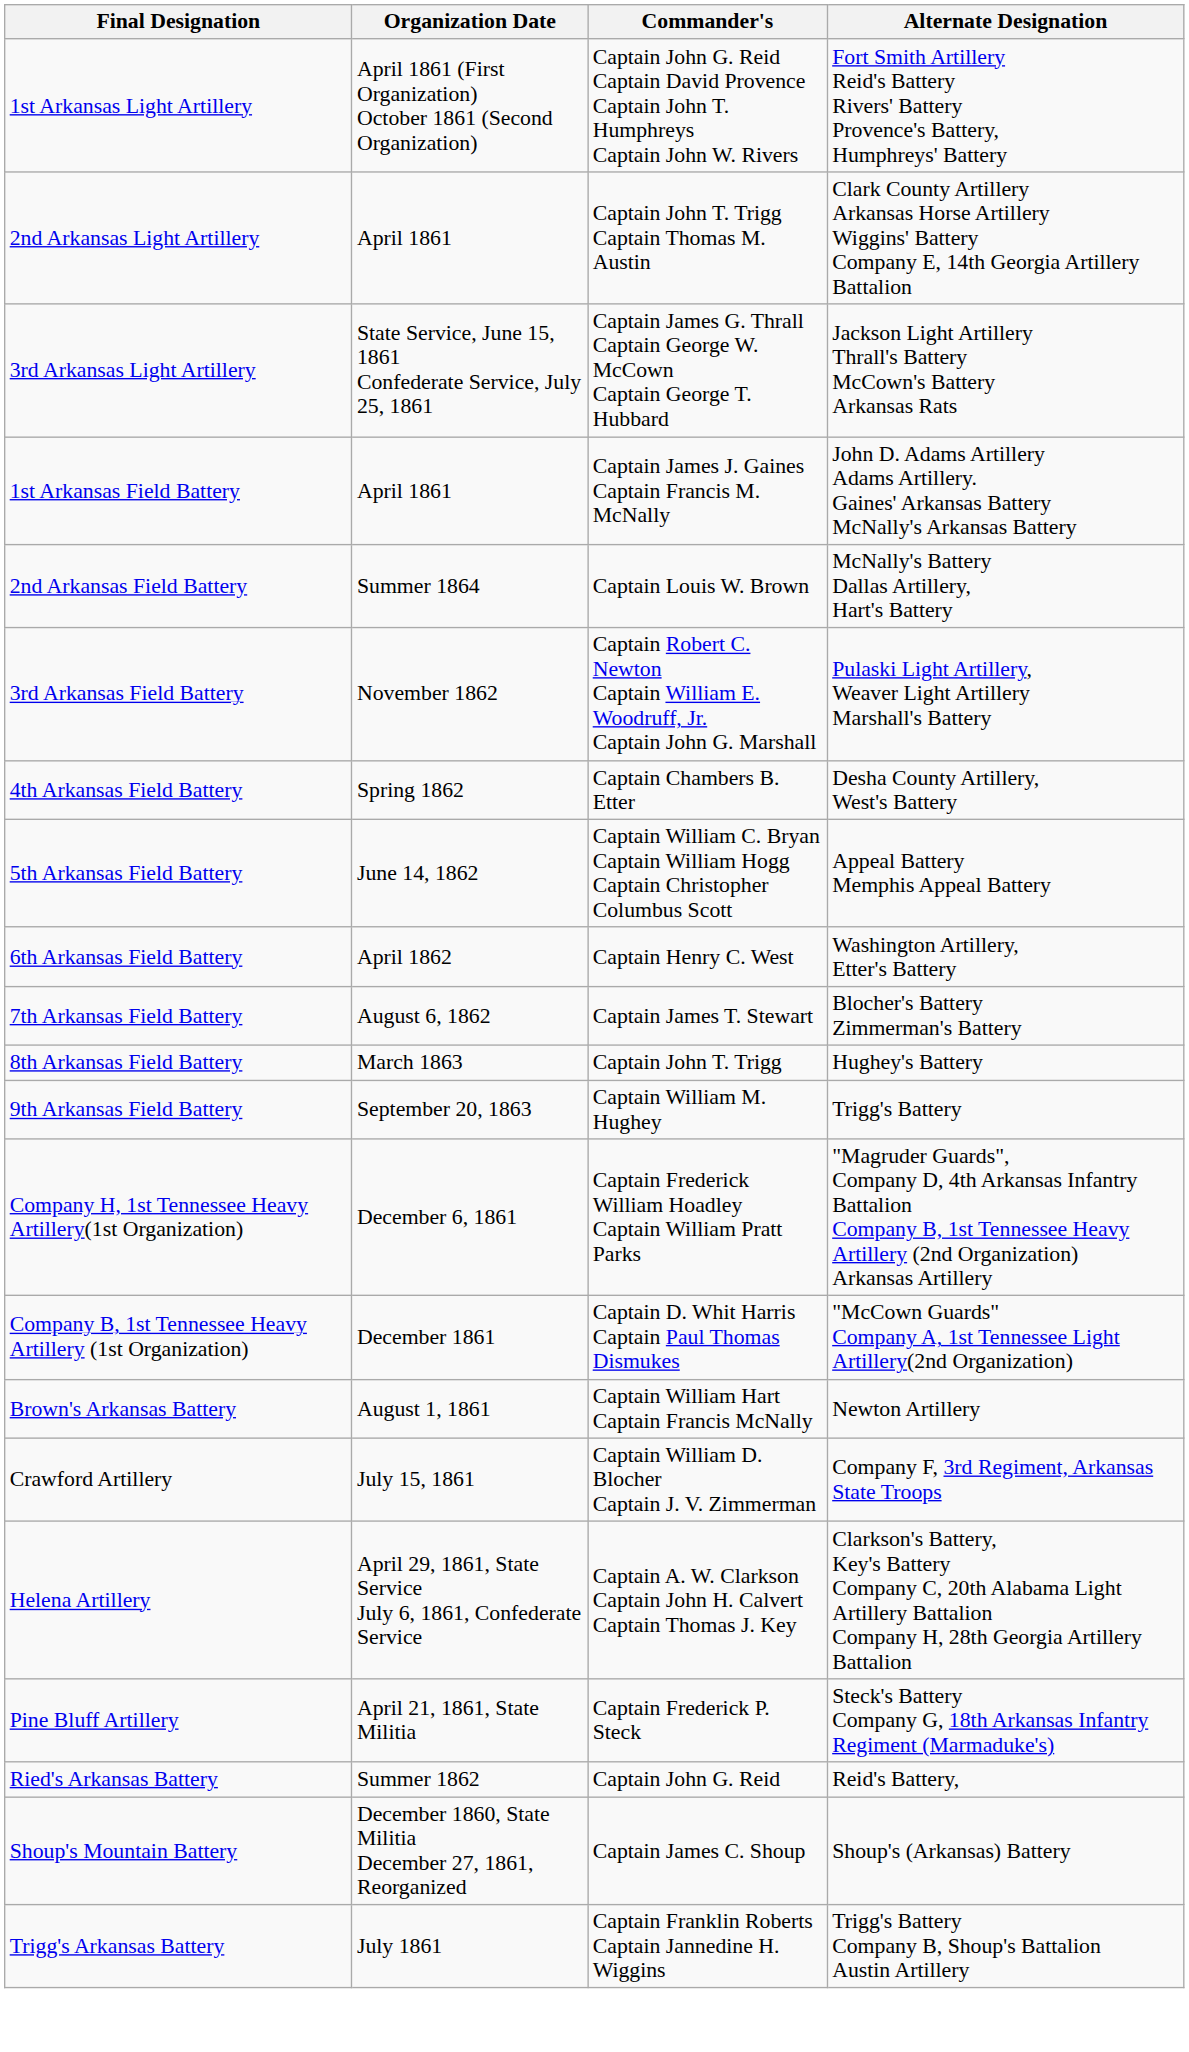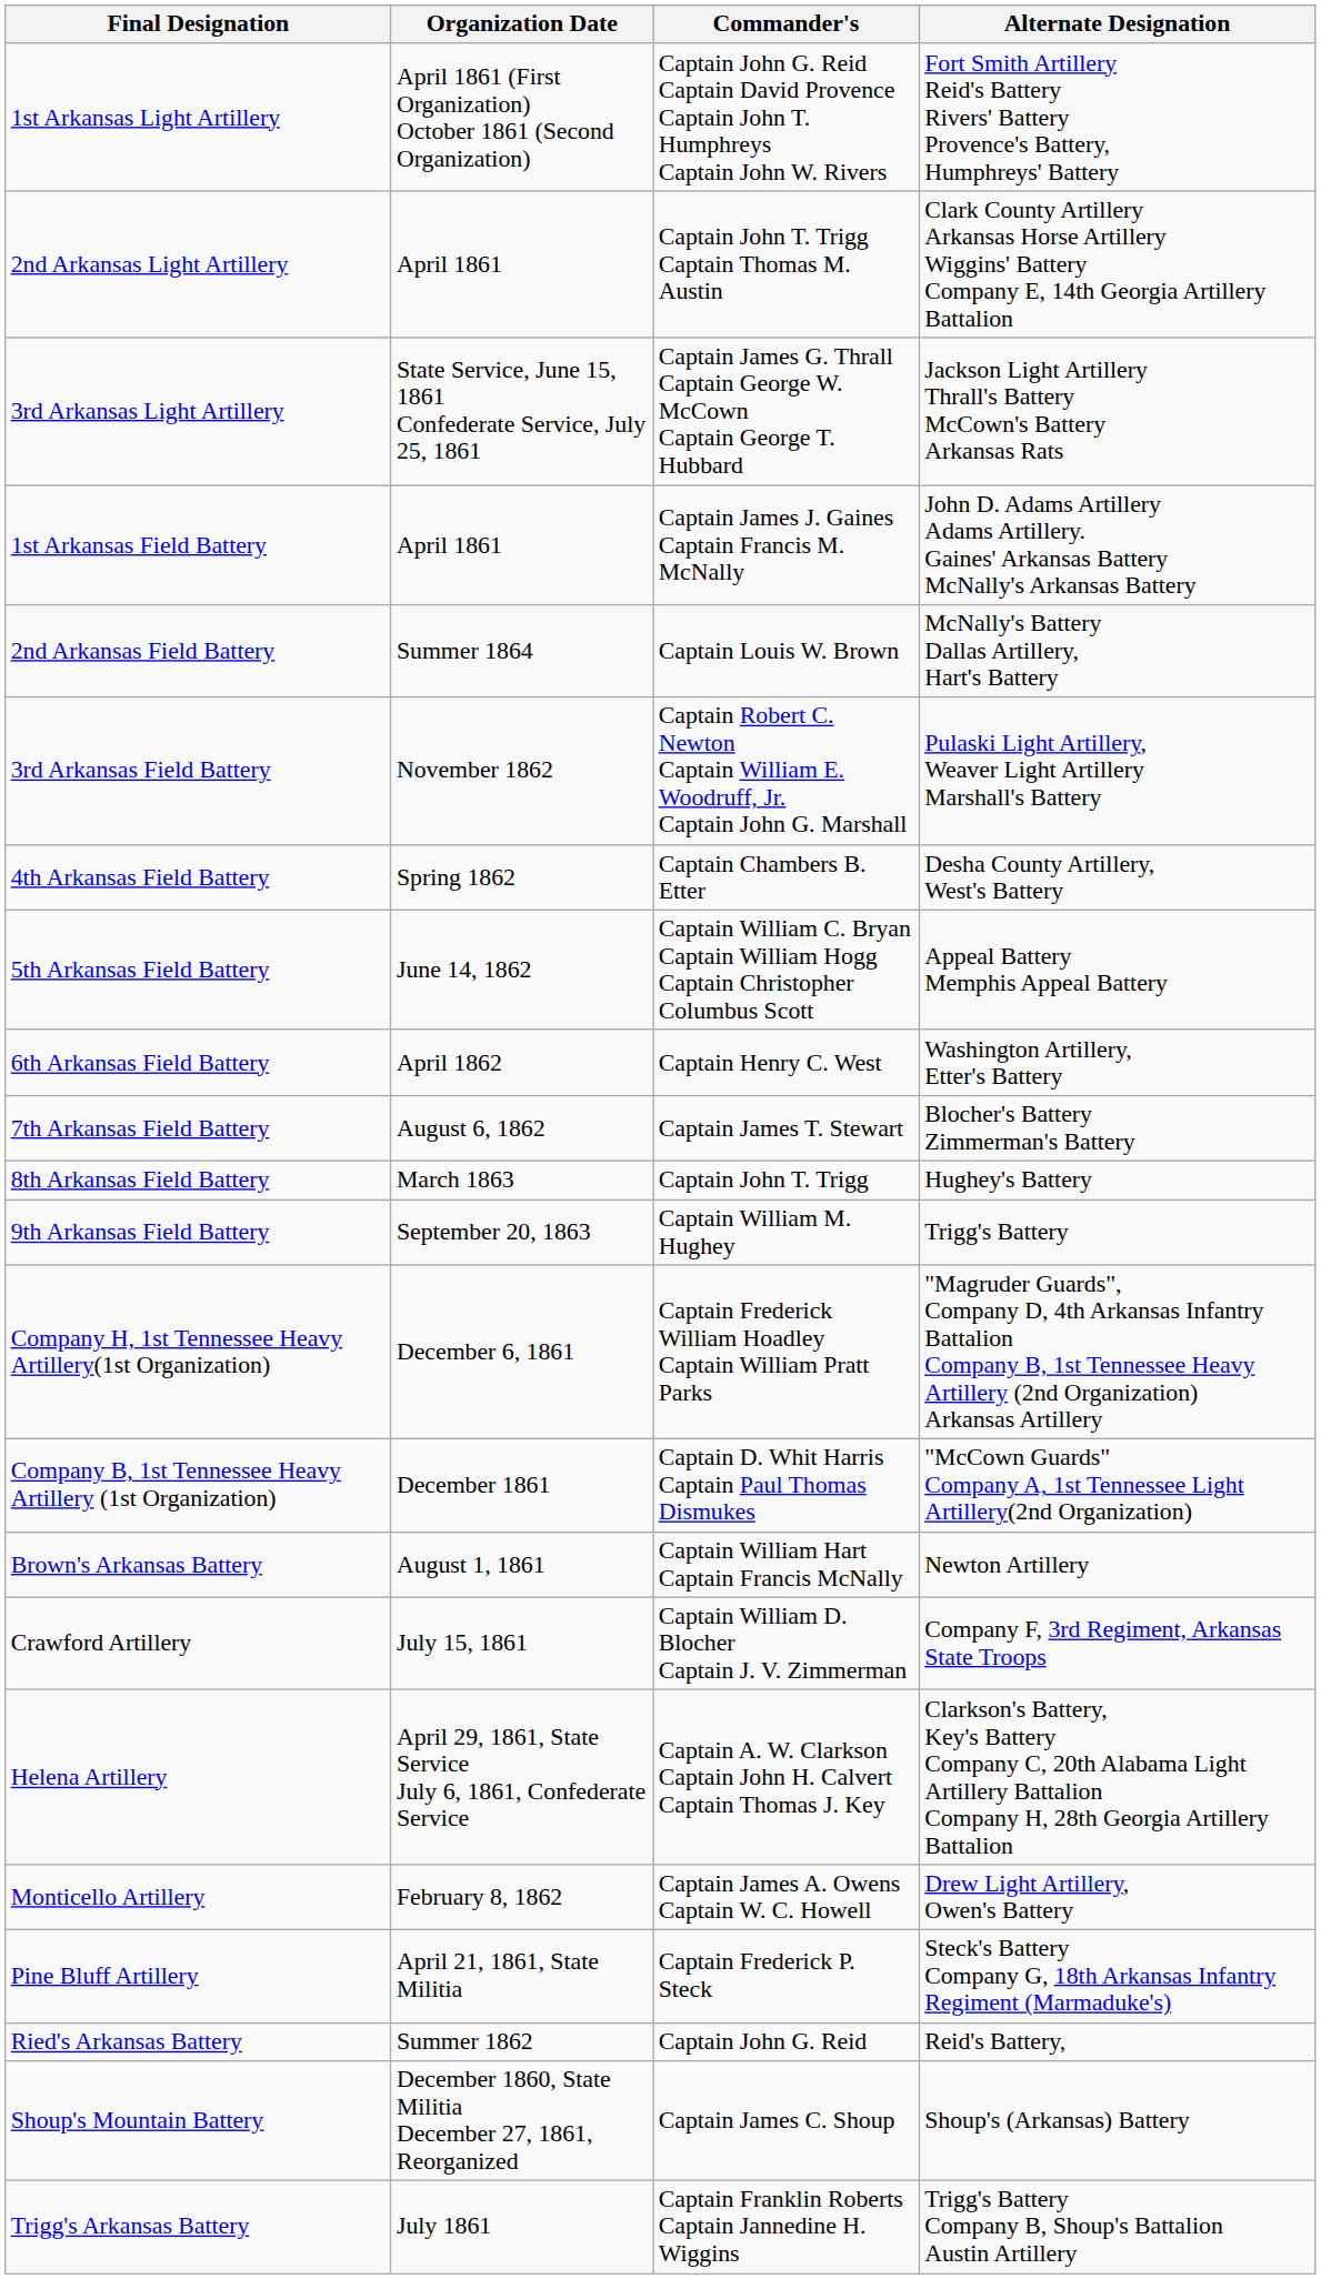+ row: Monticello Artillery | February 8, 1862 | Captain James A. Owens Captain W. C. Howell | Drew Light Artillery, Owen's Battery
